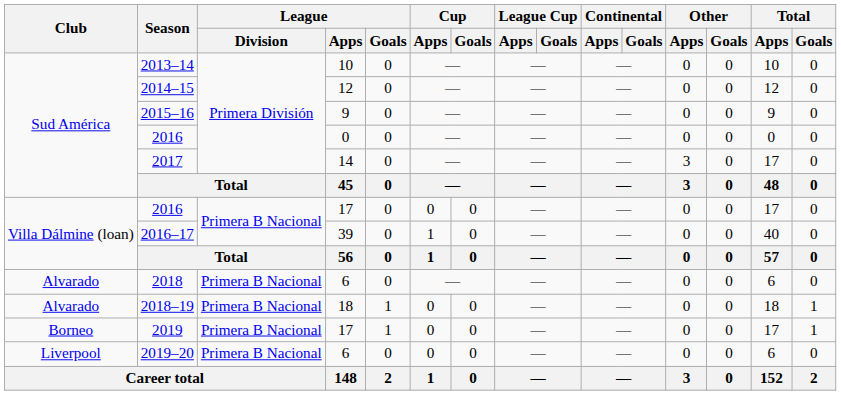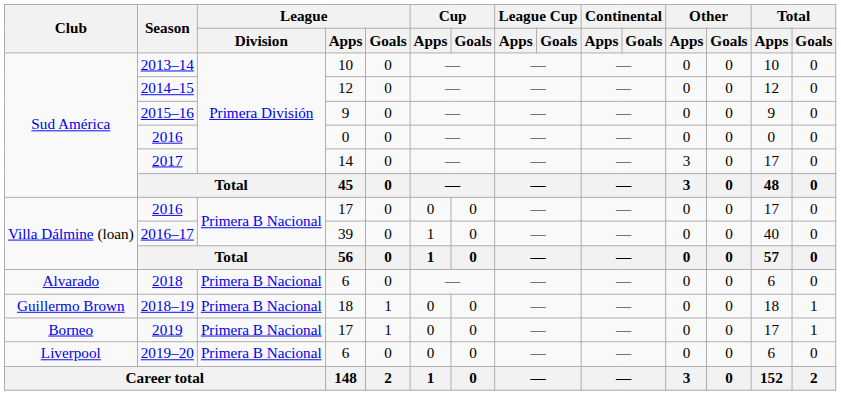2018–19 | Club: Alvarado -> Guillermo Brown
